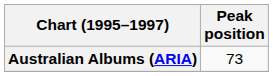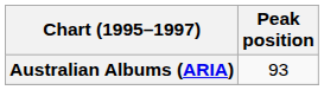Australian Albums (ARIA) | Peak position: 73 -> 93
